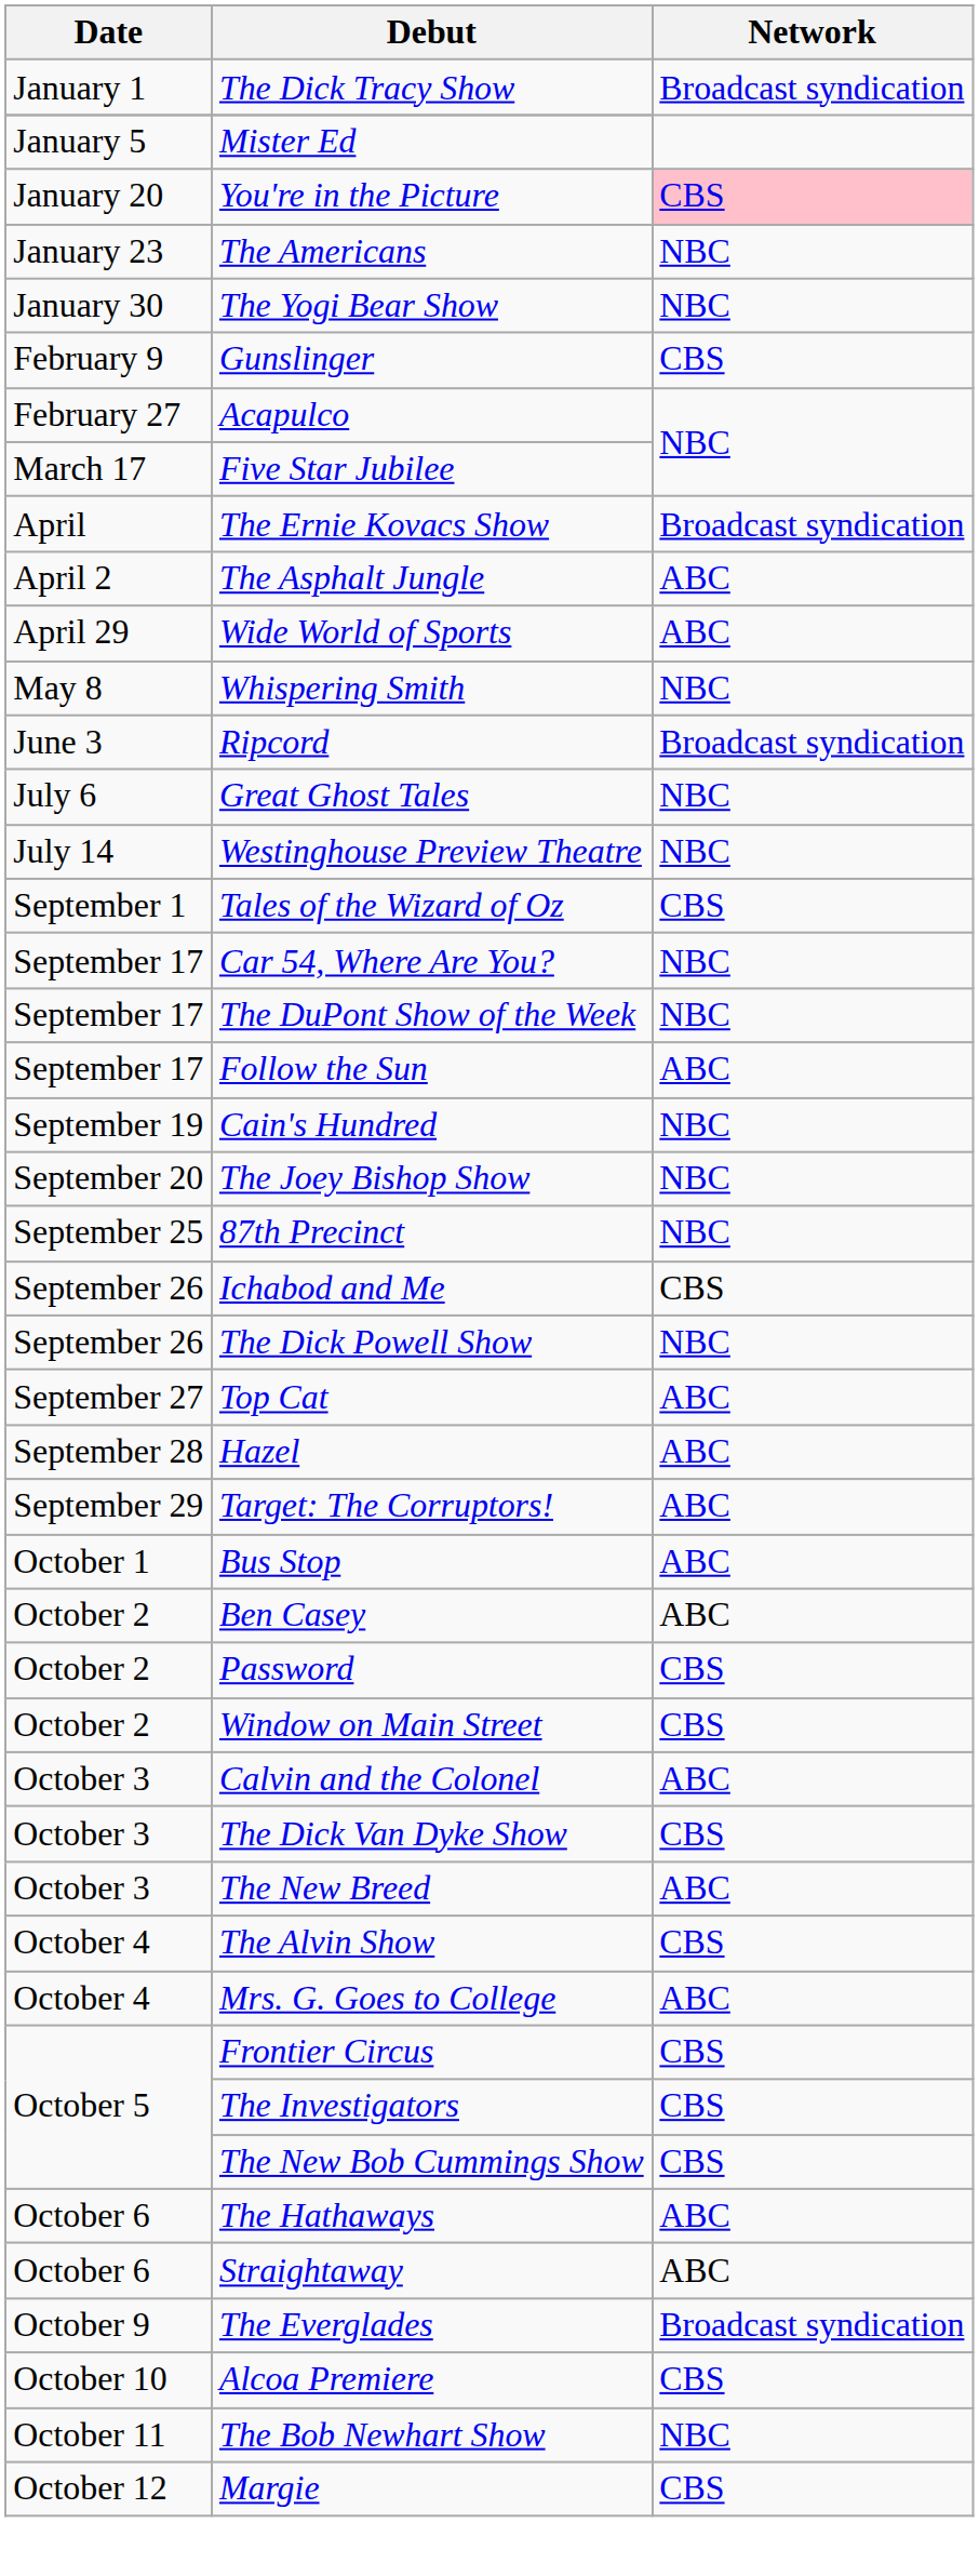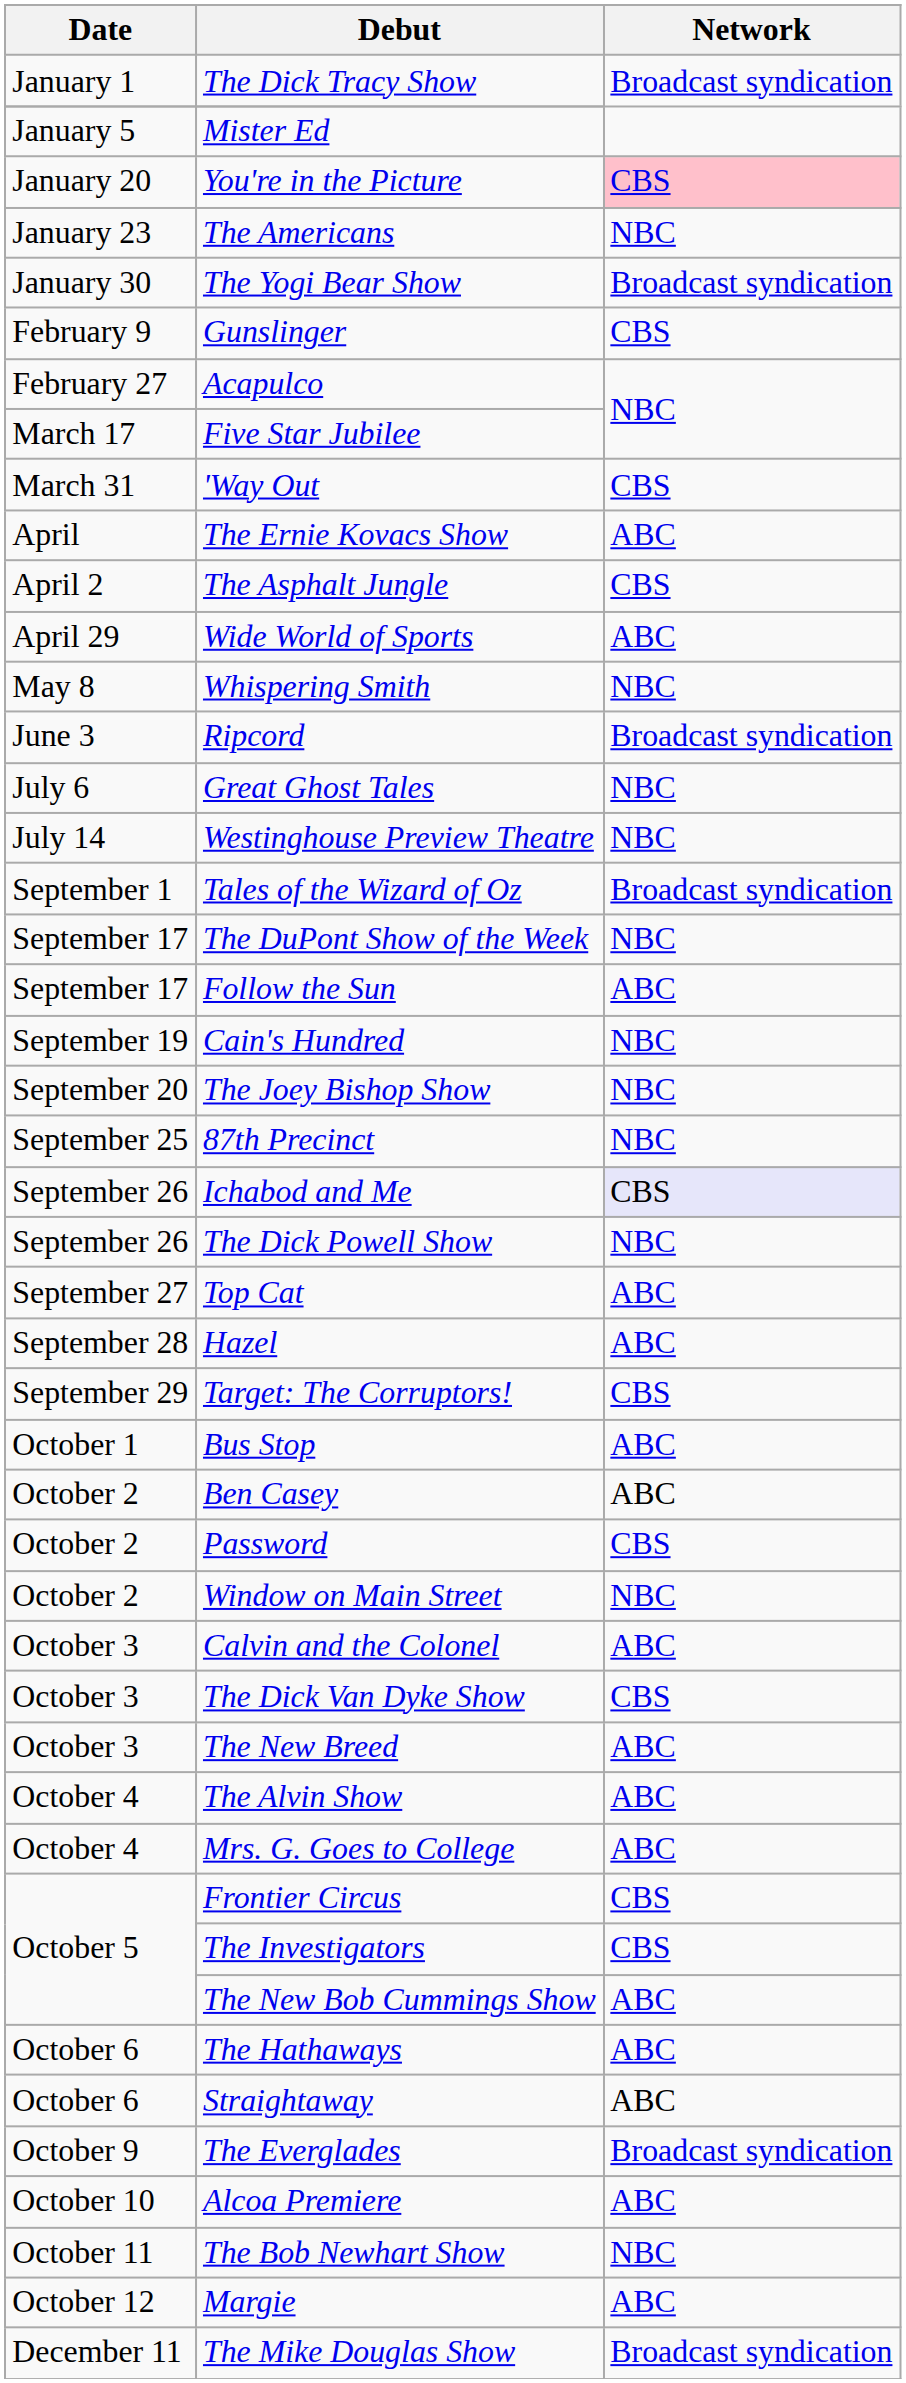The Yogi Bear Show | Network: NBC -> Broadcast syndication
+ row: March 31 | 'Way Out | CBS
The Ernie Kovacs Show | Network: Broadcast syndication -> ABC
The Asphalt Jungle | Network: ABC -> CBS
Tales of the Wizard of Oz | Network: CBS -> Broadcast syndication
- row: September 17 | Car 54, Where Are You? | NBC
Ichabod and Me | Network: no background -> lavender background
Target: The Corruptors! | Network: ABC -> CBS
Window on Main Street | Network: CBS -> NBC
The Alvin Show | Network: CBS -> ABC
The New Bob Cummings Show | Network: CBS -> ABC
Alcoa Premiere | Network: CBS -> ABC
Margie | Network: CBS -> ABC
+ row: December 11 | The Mike Douglas Show | Broadcast syndication
